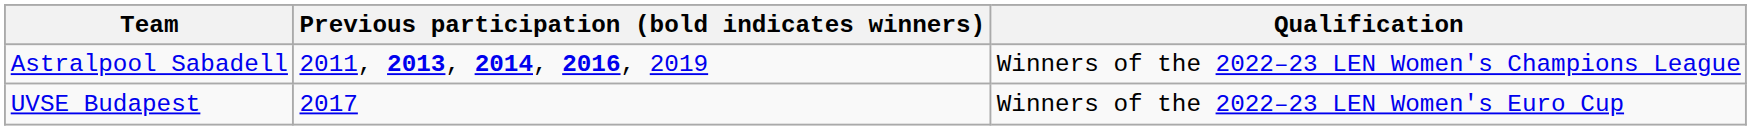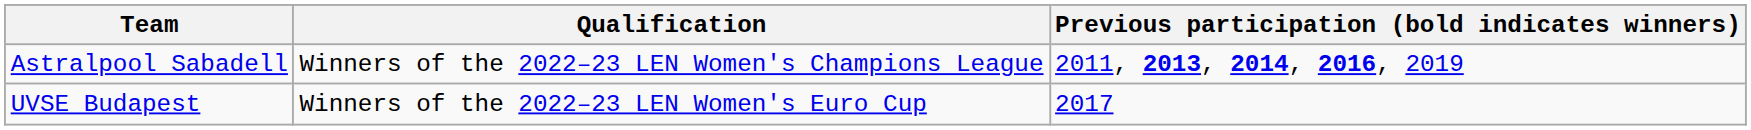columns swapped: Qualification <-> Previous participation (bold indicates winners)
